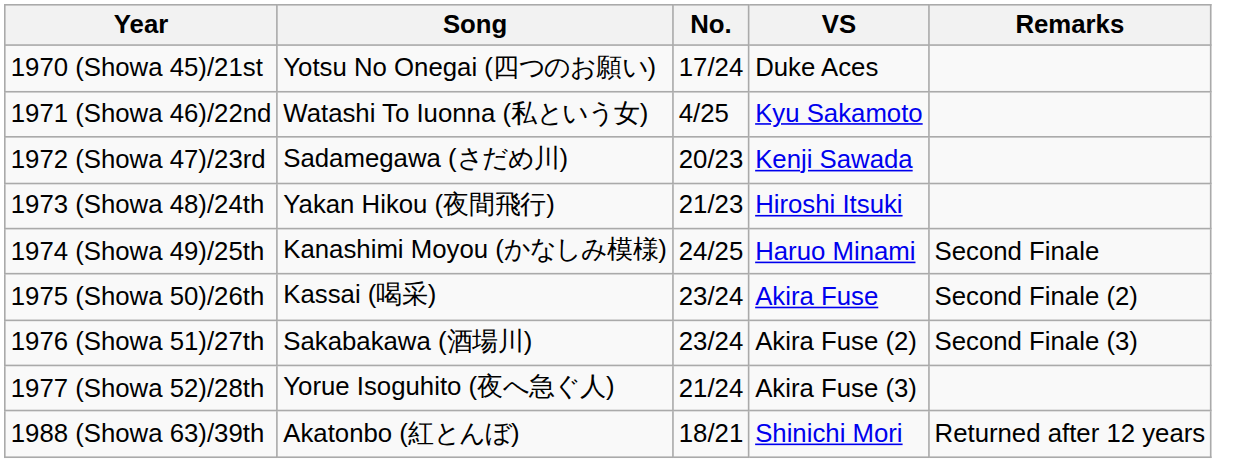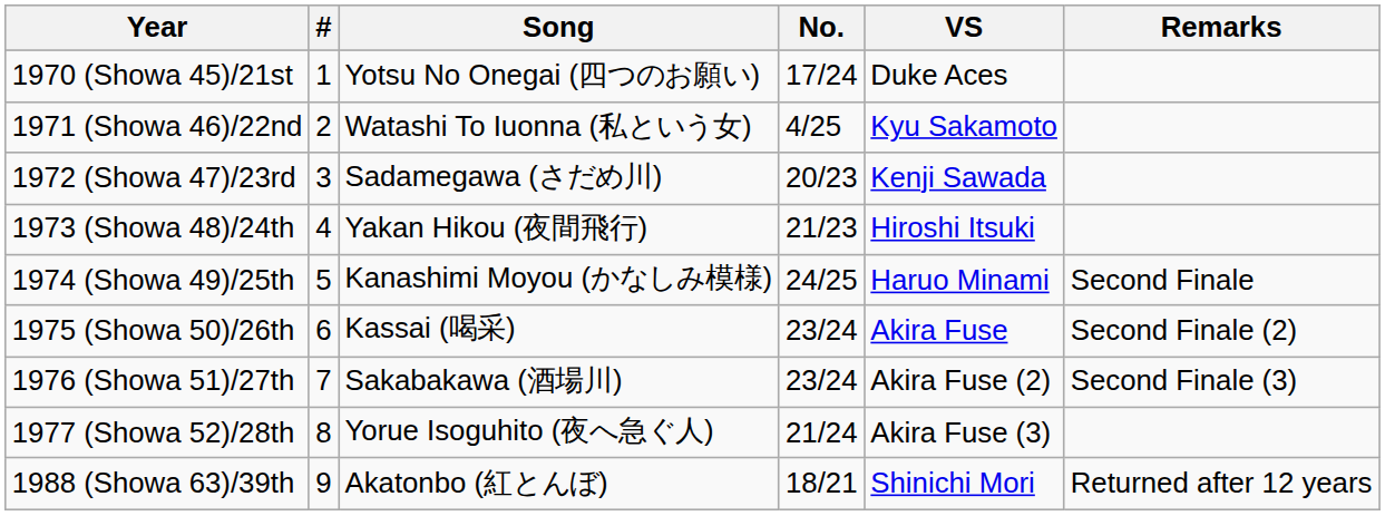+ column: # | 1 | 2 | 3 | 4 | 5 | 6 | 7 | 8 | 9
